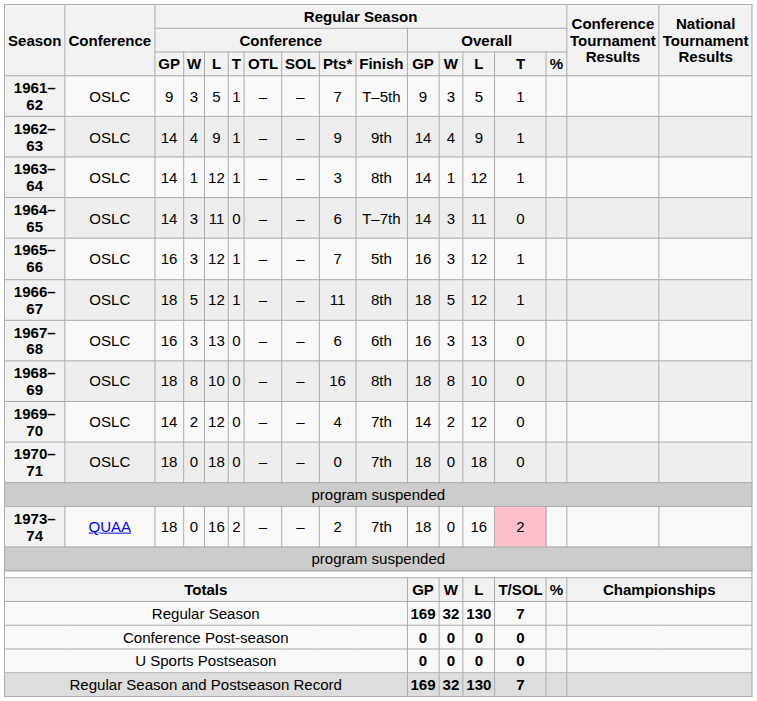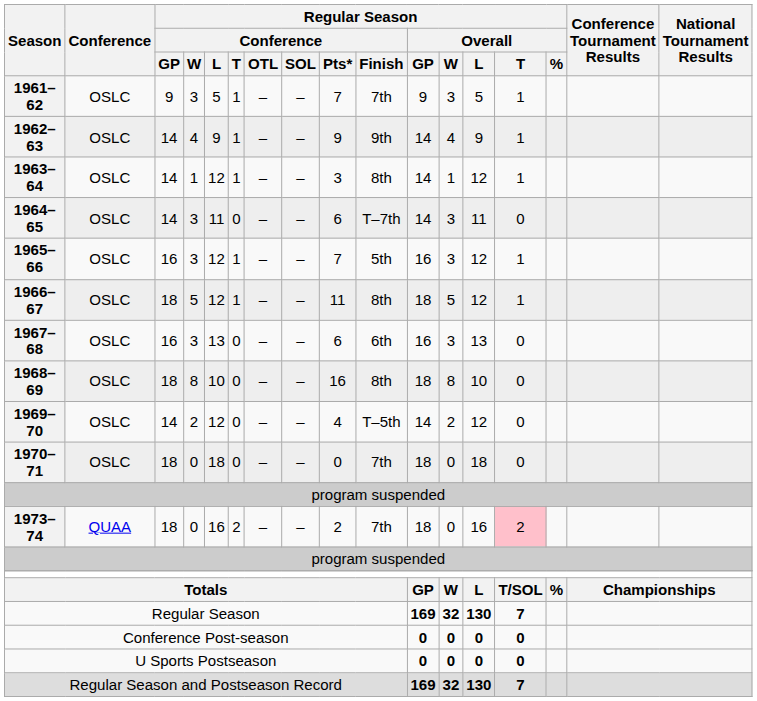1961–62 | Regular Season / Conference / Finish: T–5th -> 7th
1969–70 | Regular Season / Conference / Finish: 7th -> T–5th
